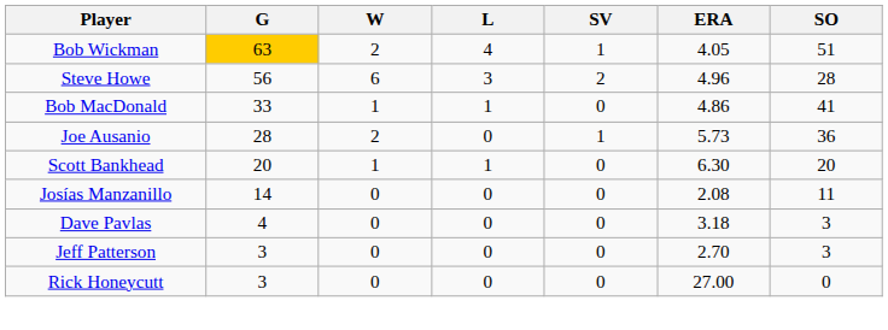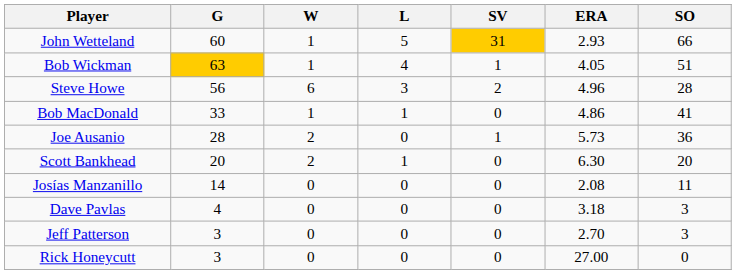+ row: John Wetteland | 60 | 1 | 5 | 31 | 2.93 | 66
Bob Wickman | W: 2 -> 1
Scott Bankhead | W: 1 -> 2
